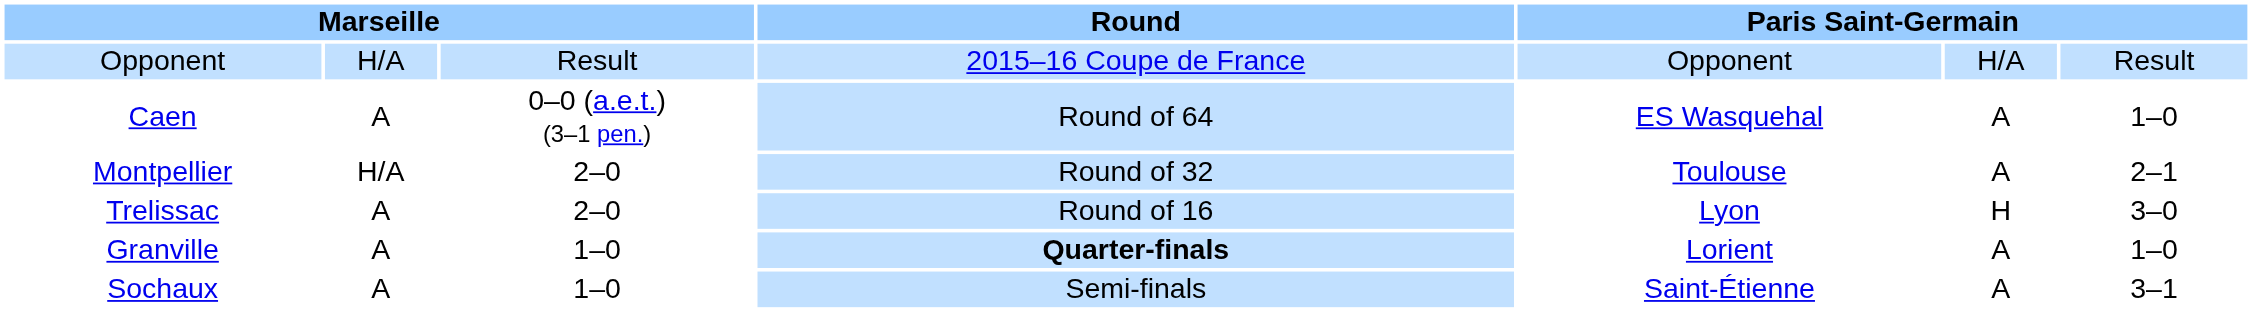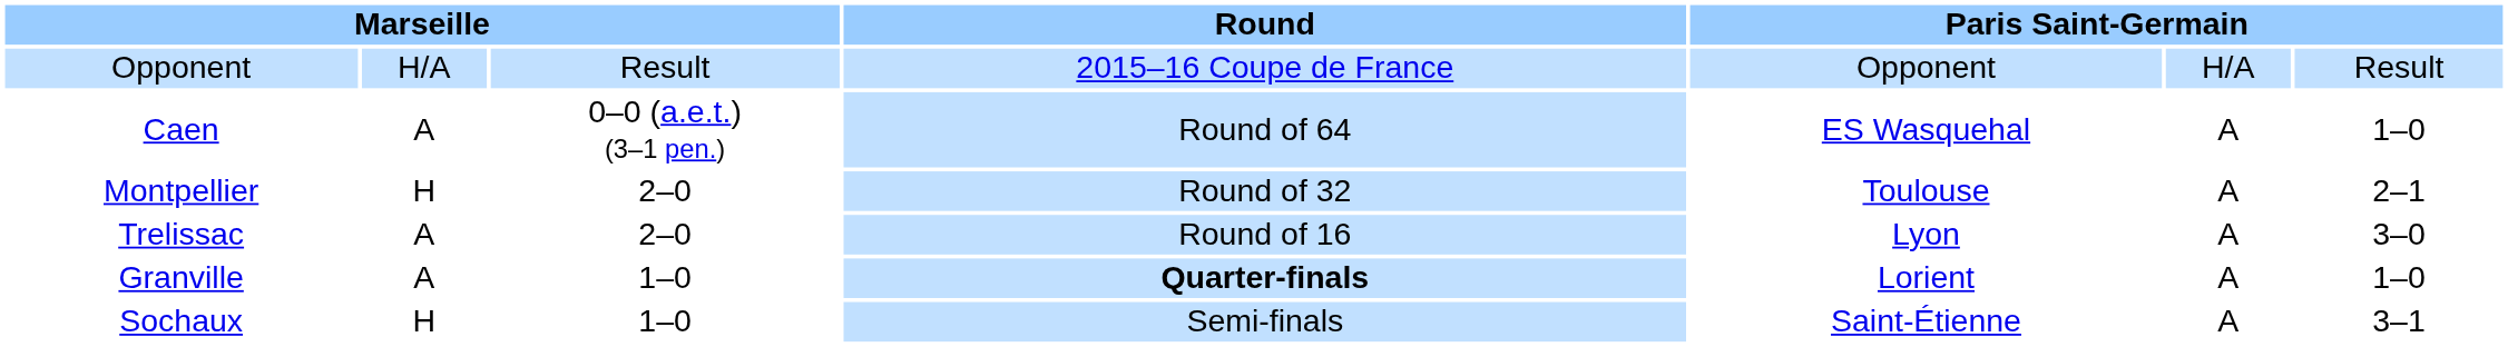Montpellier | column 2: H/A -> H
Trelissac | column 6: H -> A
Sochaux | column 2: A -> H
